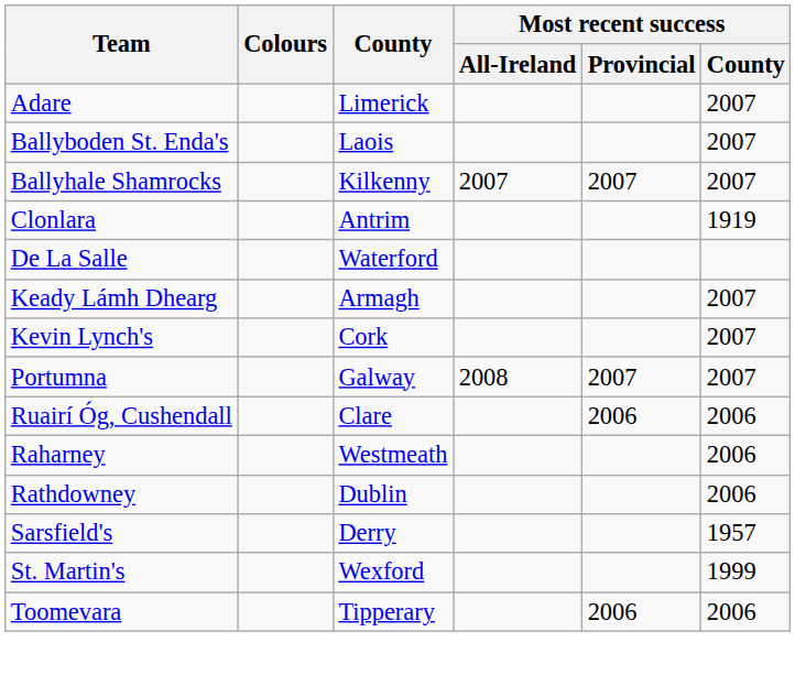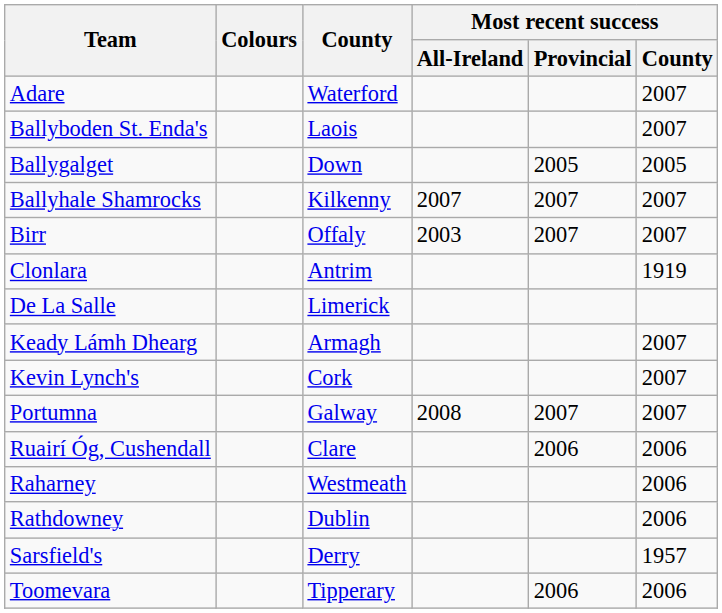Adare | County: Limerick -> Waterford
+ row: Ballygalget | Down | 2005 | 2005
+ row: Birr | Offaly | 2003 | 2007 | 2007
De La Salle | County: Waterford -> Limerick
- row: St. Martin's | Wexford | 1999
